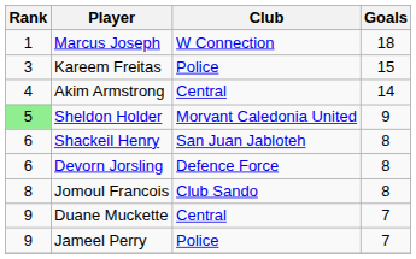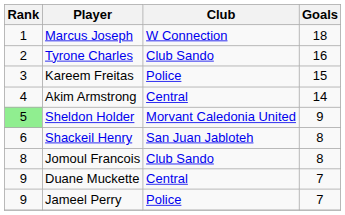+ row: 2 | Tyrone Charles | Club Sando | 16
- row: 6 | Devorn Jorsling | Defence Force | 8
